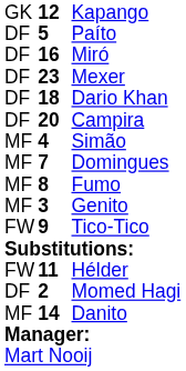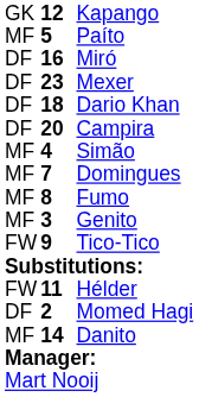Paíto | column 1: DF -> MF
